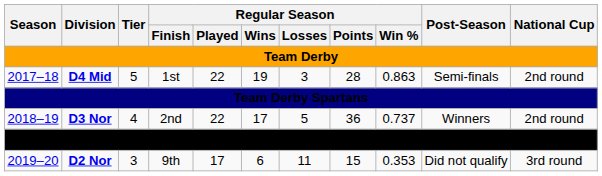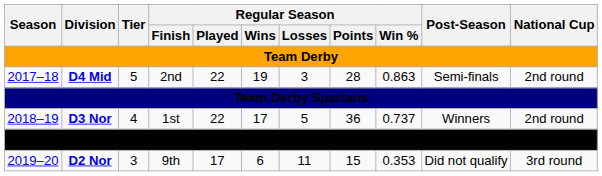2017–18 | Regular Season / Finish: 1st -> 2nd
2018–19 | Regular Season / Finish: 2nd -> 1st
